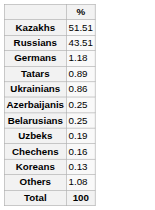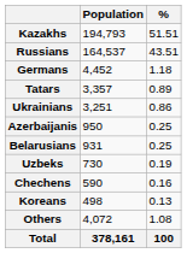+ column: Population | 194,793 | 164,537 | 4,452 | 3,357 | 3,251 | 950 | 931 | 730 | 590 | 498 | 4,072 | 378,161
